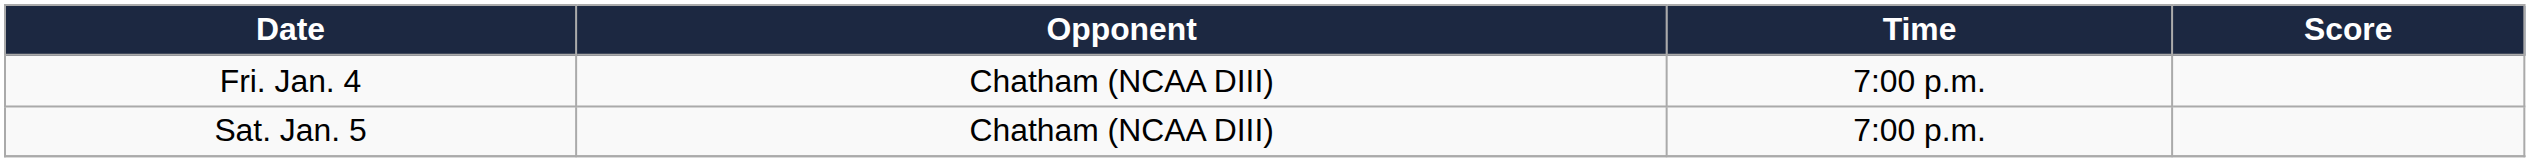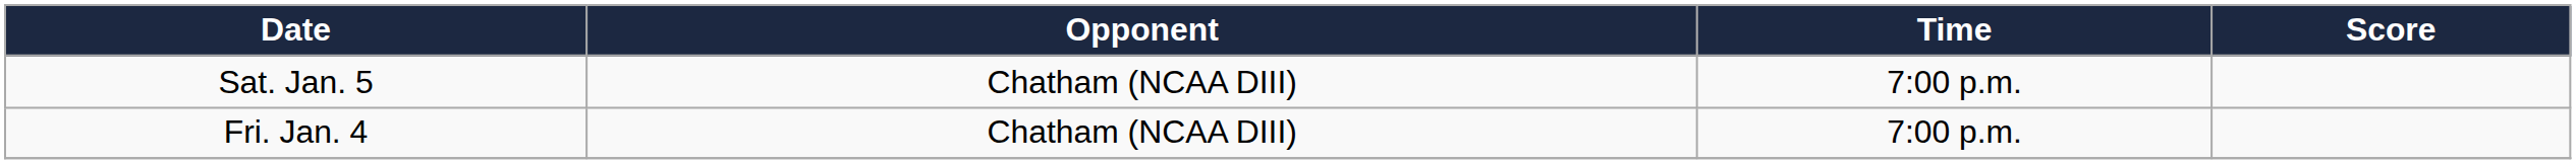rows swapped: Fri. Jan. 4 <-> Sat. Jan. 5
